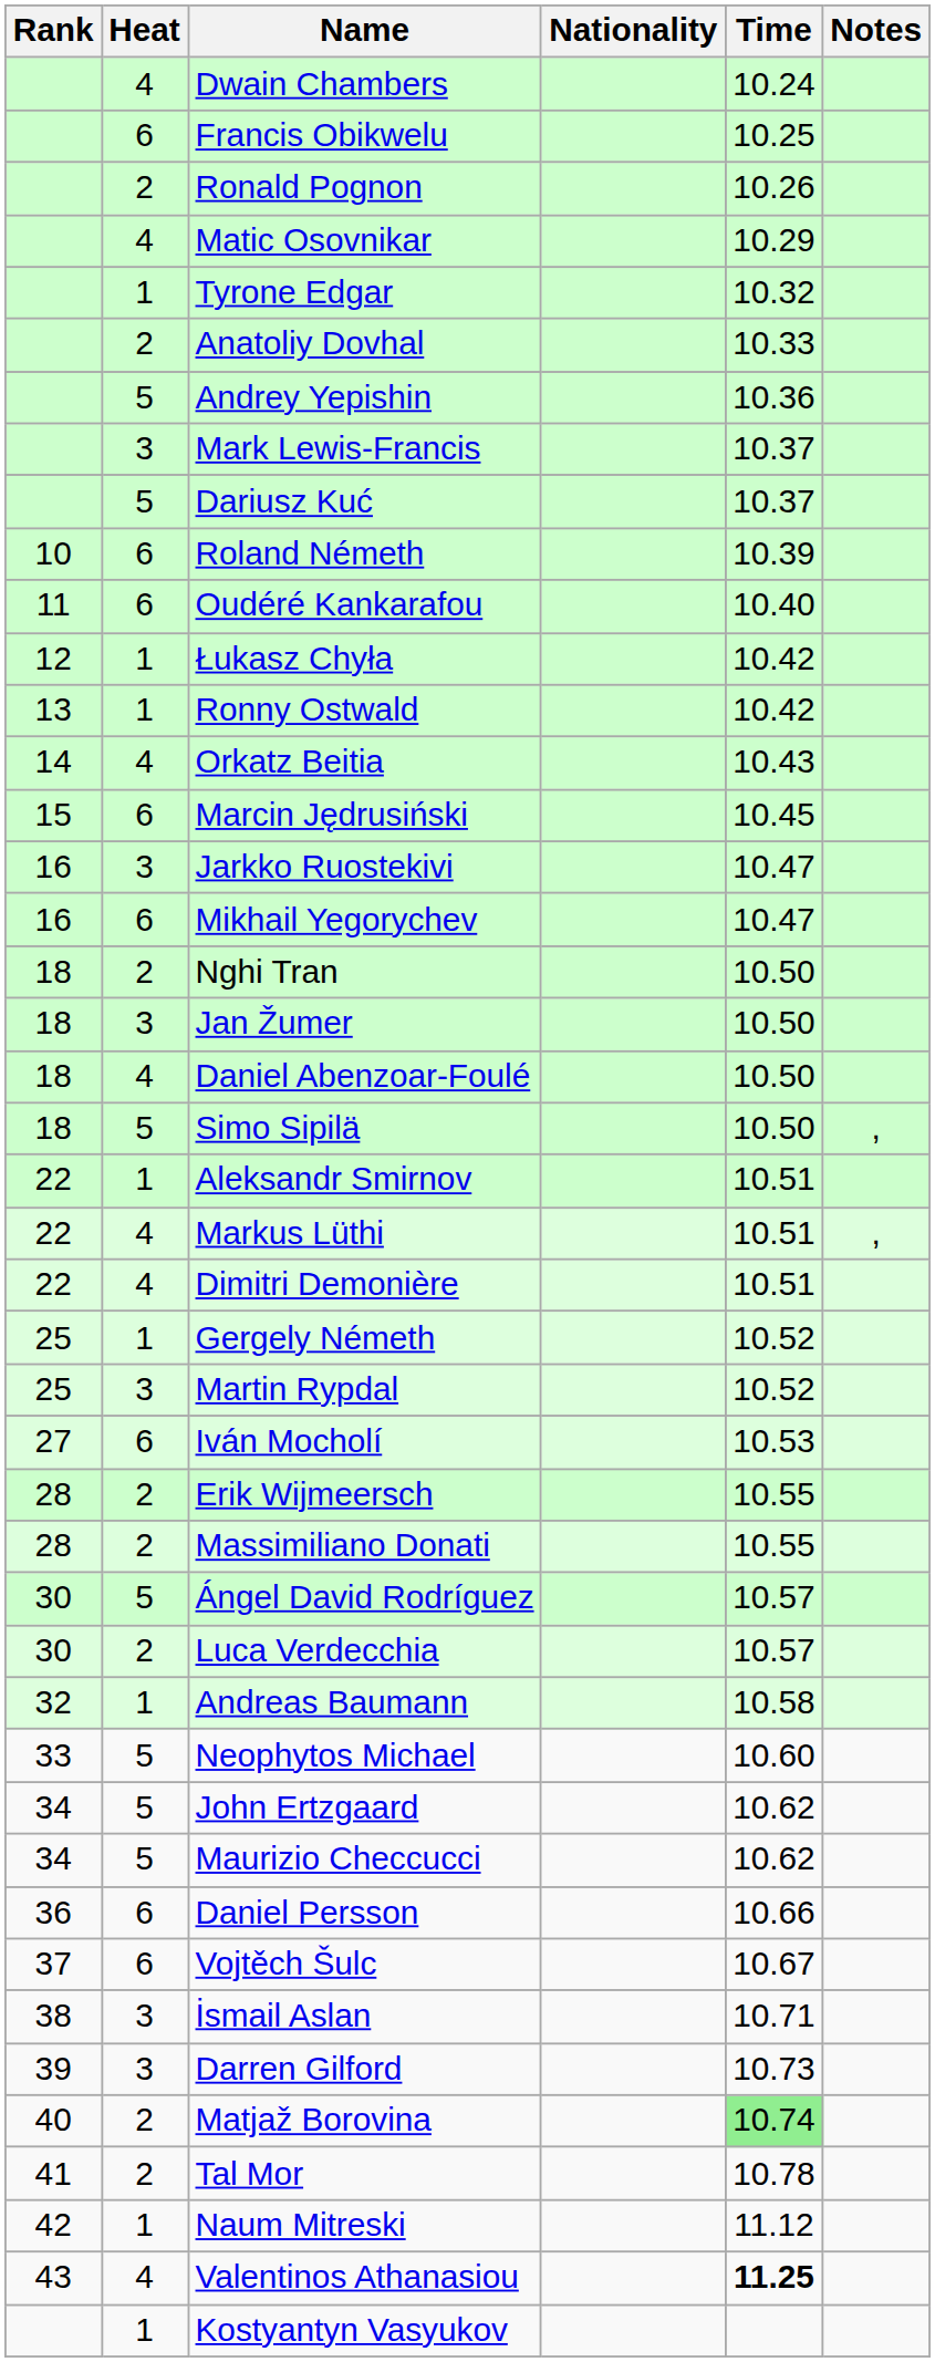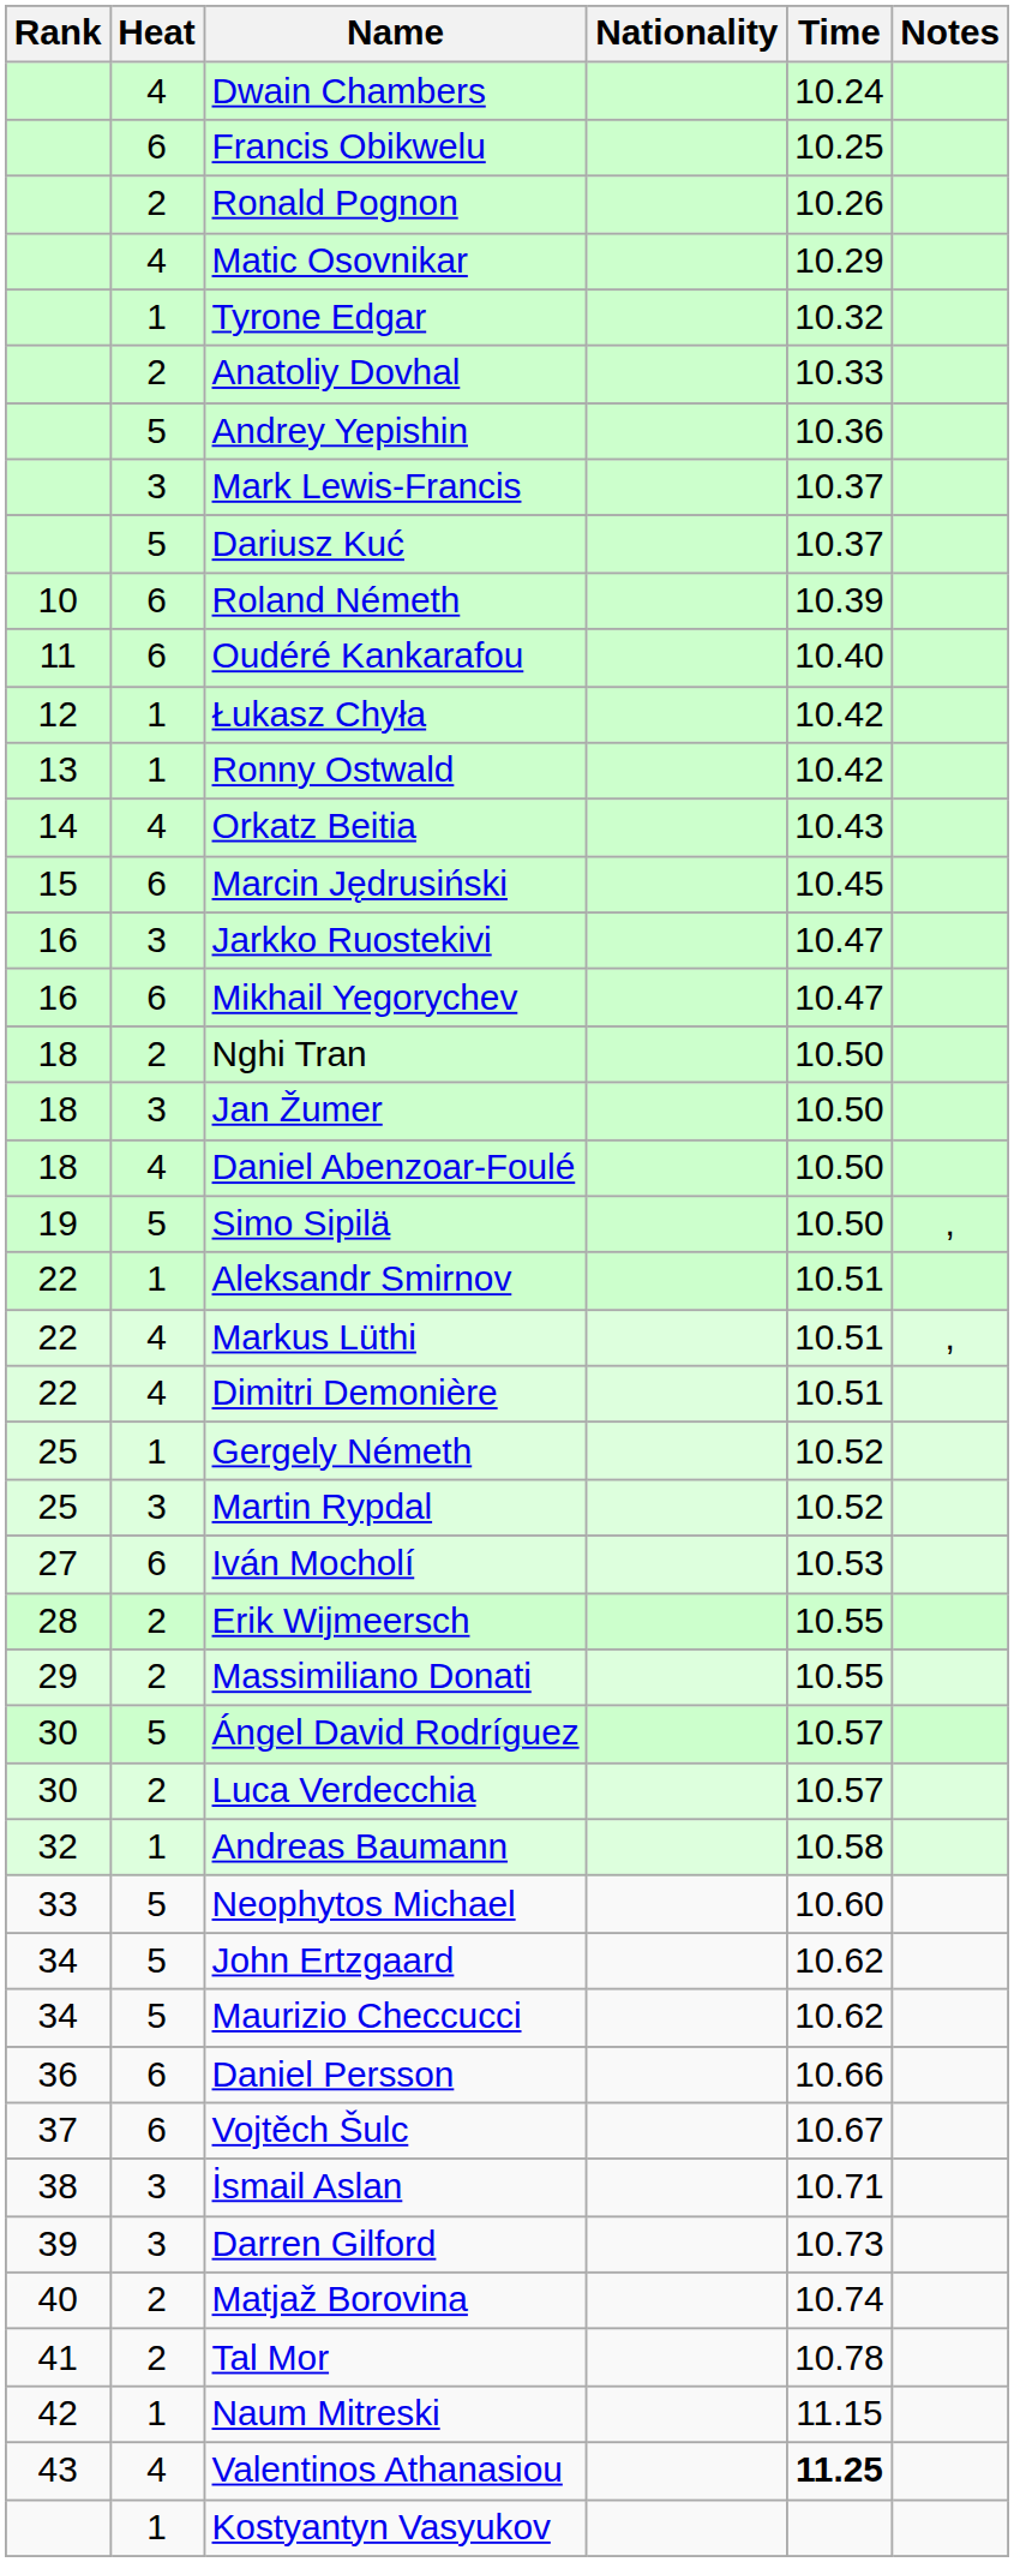Simo Sipilä | Rank: 18 -> 19
Massimiliano Donati | Rank: 28 -> 29
Matjaž Borovina | Time: lightgreen background -> no background
Naum Mitreski | Time: 11.12 -> 11.15
